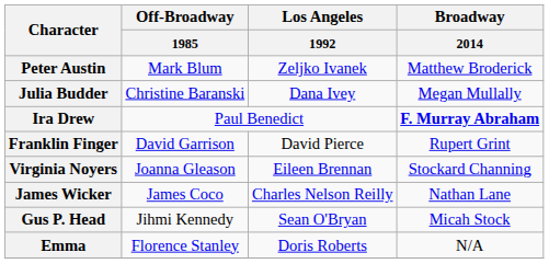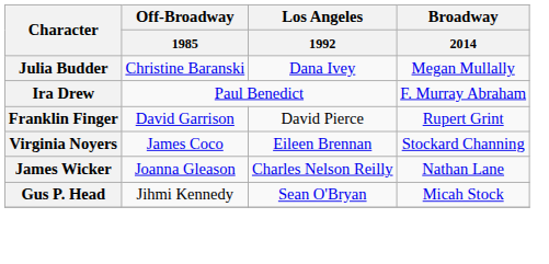- row: Peter Austin | Mark Blum | Zeljko Ivanek | Matthew Broderick
Ira Drew | Broadway / 2014: bold -> normal
Virginia Noyers | Off-Broadway / 1985: Joanna Gleason -> James Coco
James Wicker | Off-Broadway / 1985: James Coco -> Joanna Gleason
- row: Emma | Florence Stanley | Doris Roberts | N/A
